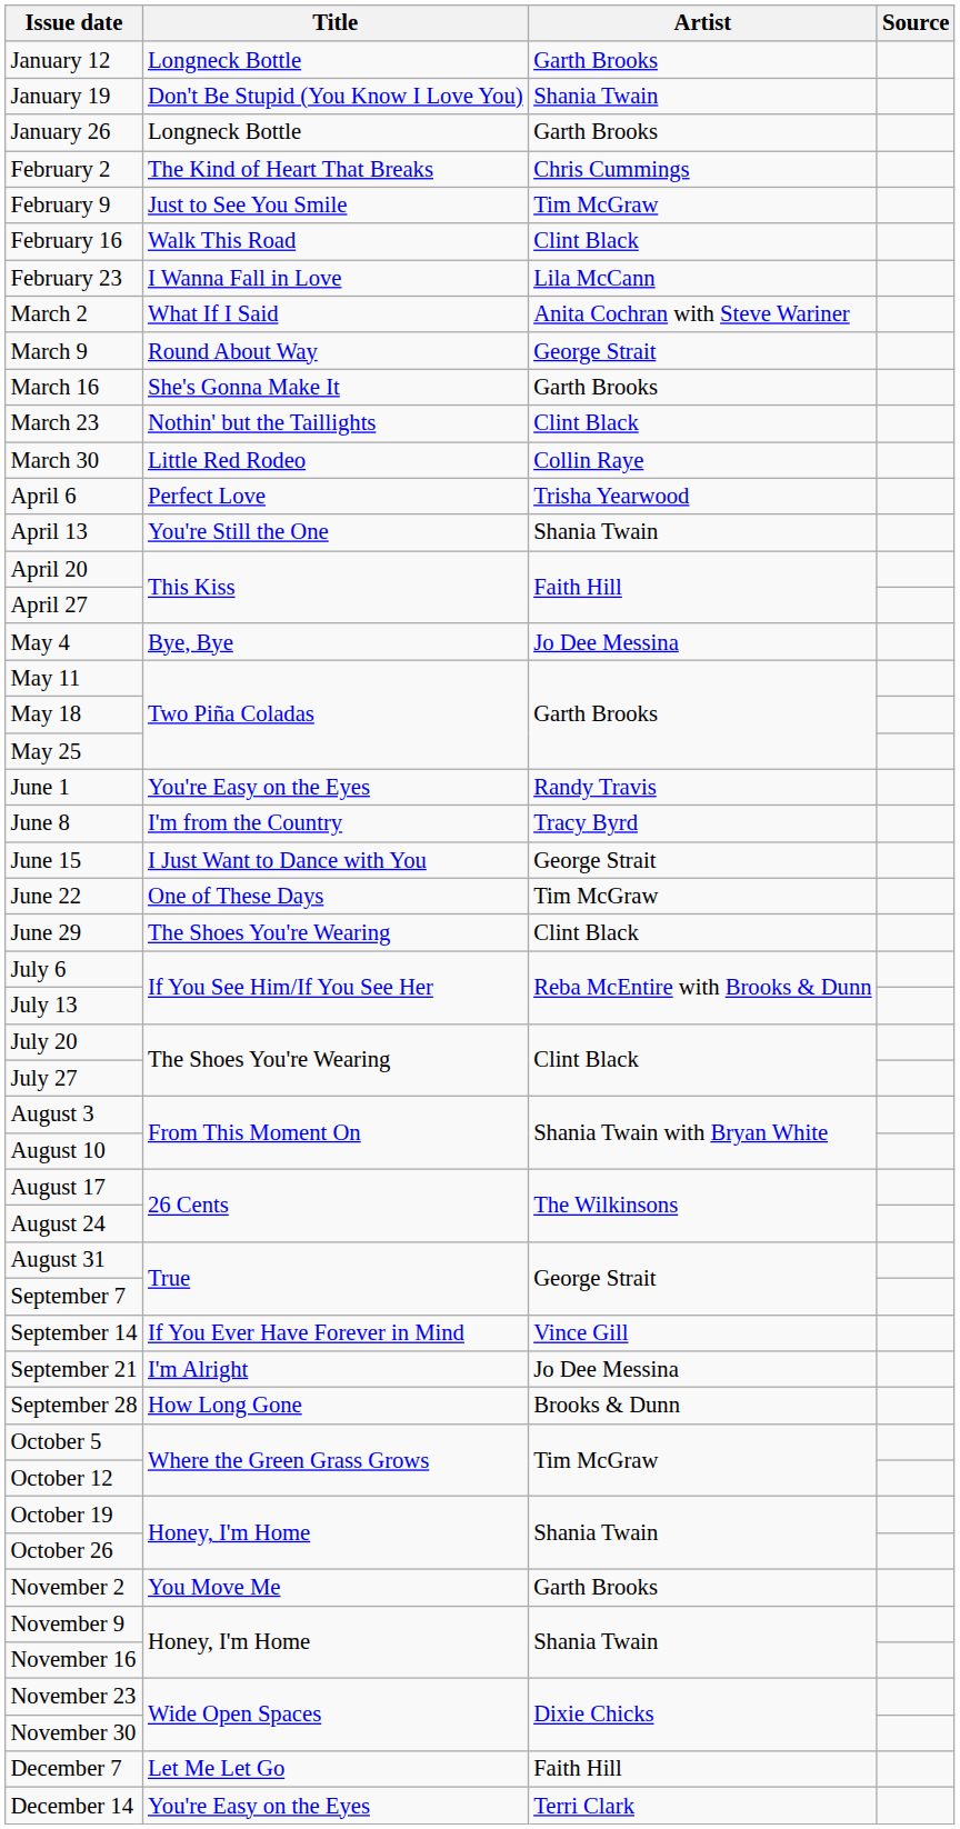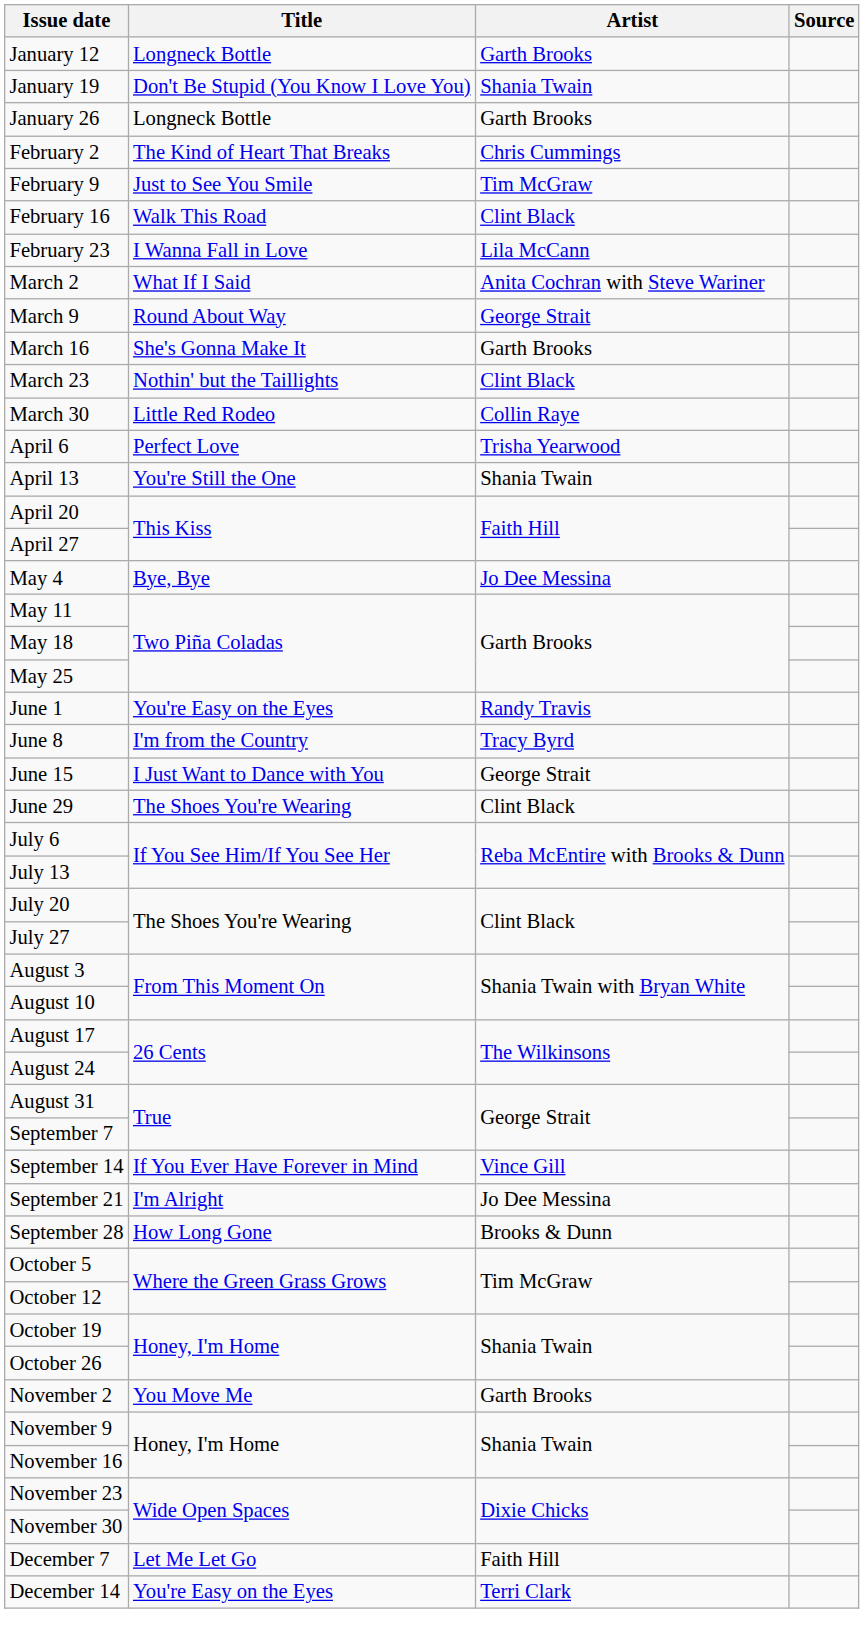- row: June 22 | One of These Days | Tim McGraw
